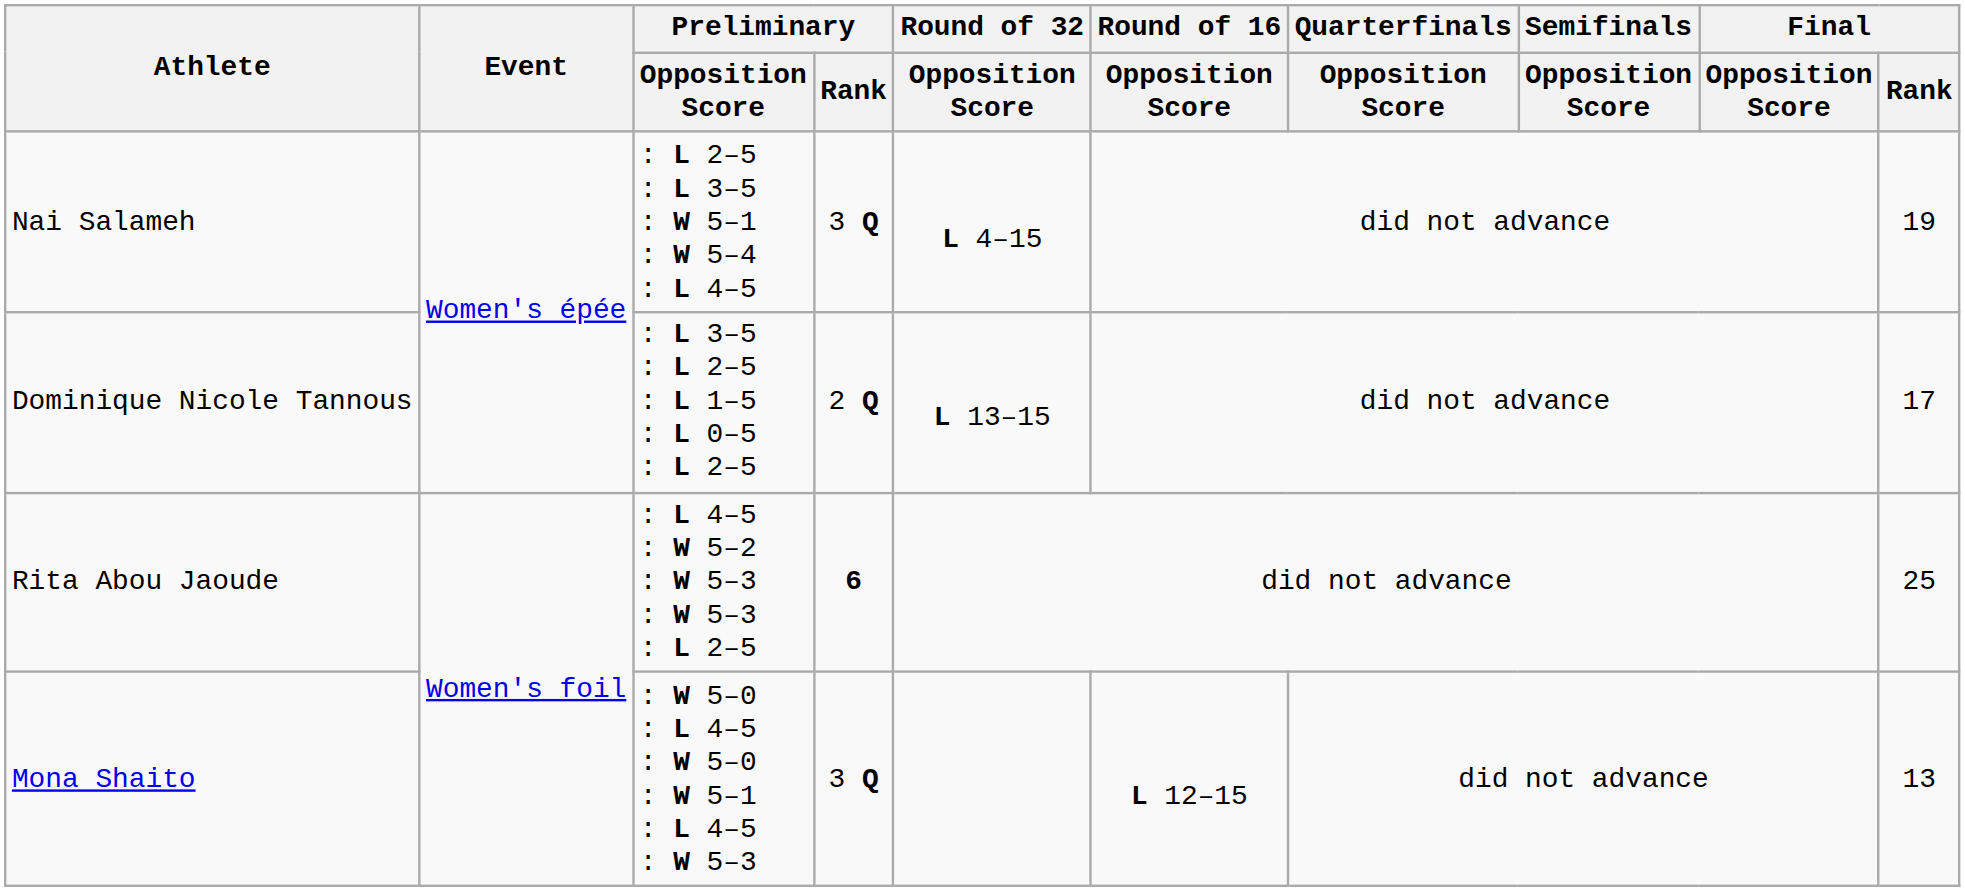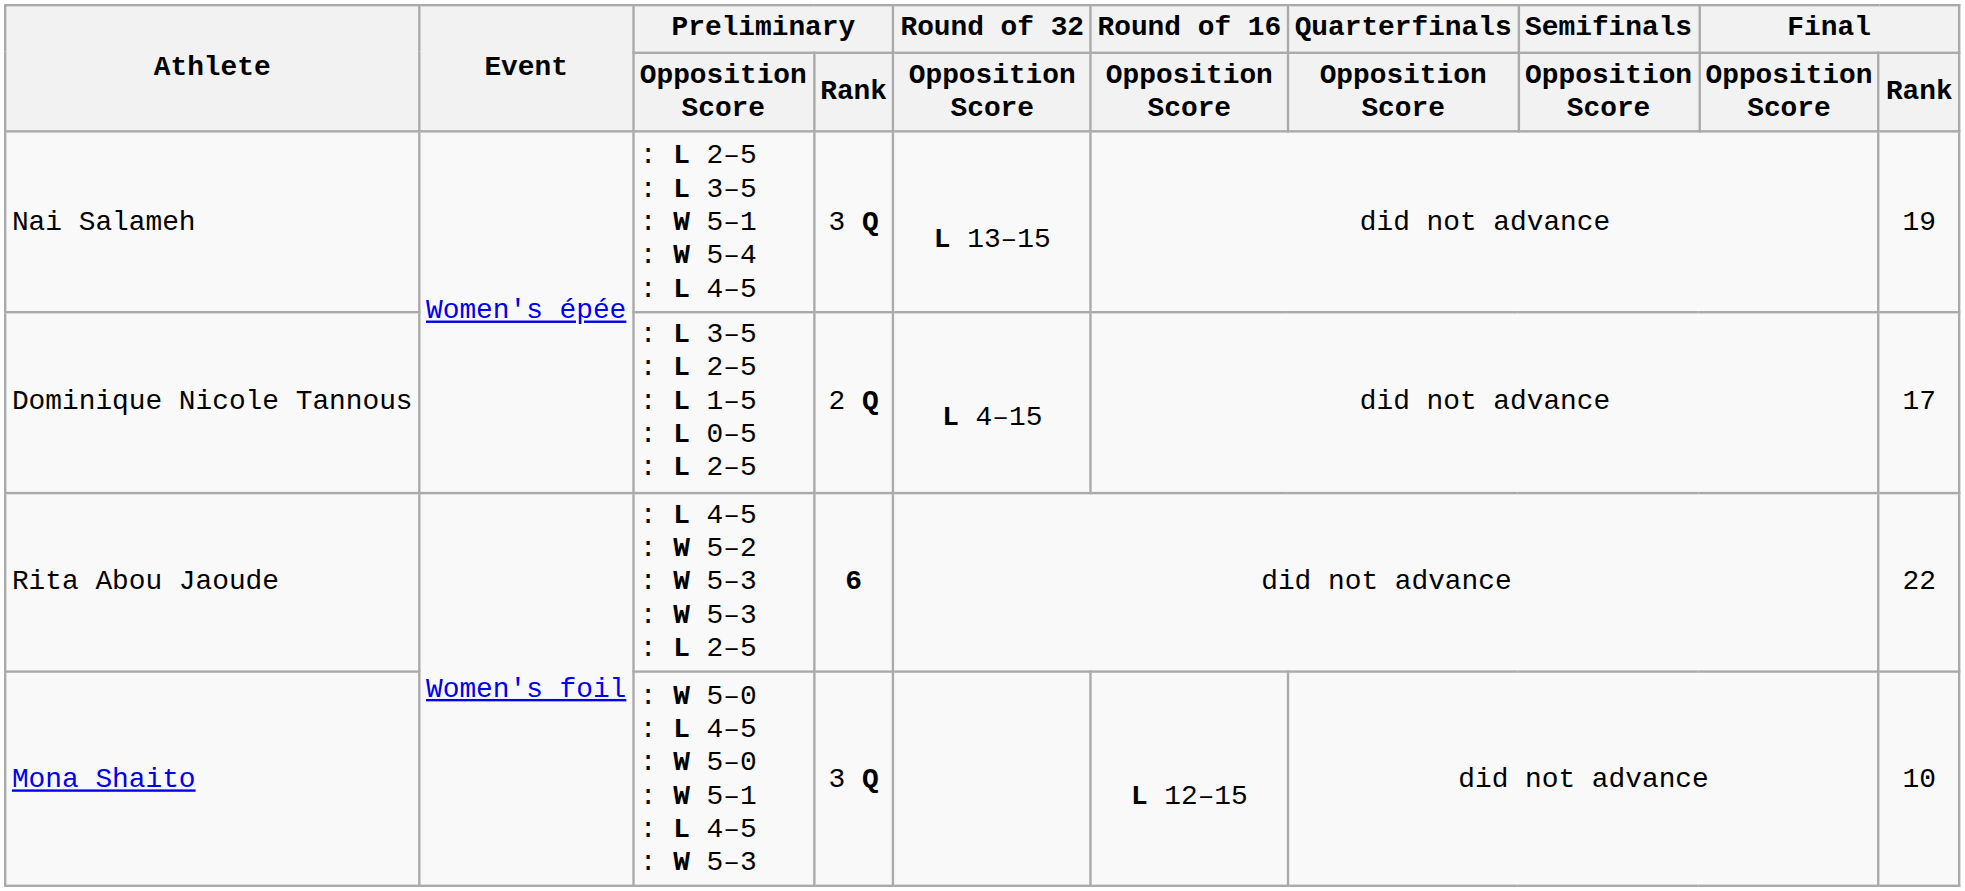Nai Salameh | Round of 32 / Opposition Score: L 4–15 -> L 13–15
Dominique Nicole Tannous | Round of 32 / Opposition Score: L 13–15 -> L 4–15
Rita Abou Jaoude | Final / Rank: 25 -> 22
Mona Shaito | Final / Rank: 13 -> 10
